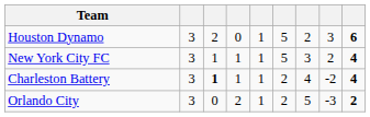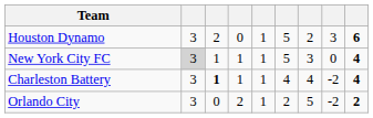New York City FC | column 2: no background -> lightgrey background
New York City FC | column 8: 2 -> 0
Charleston Battery | column 6: 2 -> 4
Orlando City | column 8: -3 -> -2
